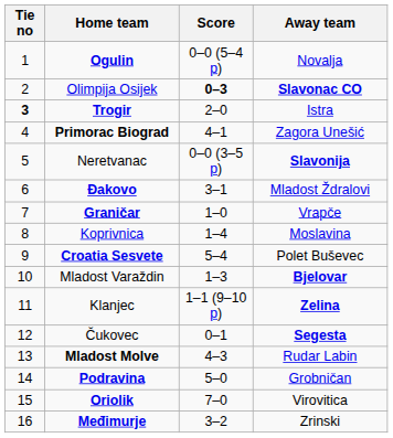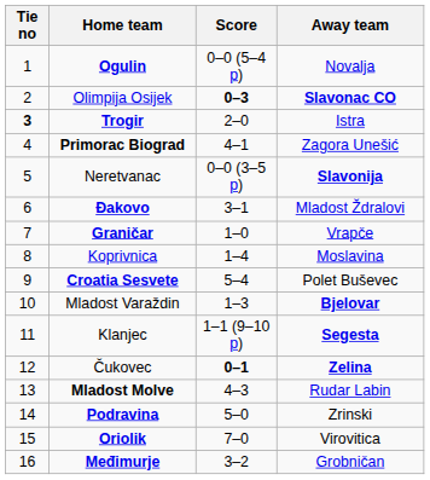Klanjec | Away team: Zelina -> Segesta
Čukovec | Score: normal -> bold
Čukovec | Away team: Segesta -> Zelina
Podravina | Away team: Grobničan -> Zrinski
Međimurje | Away team: Zrinski -> Grobničan
